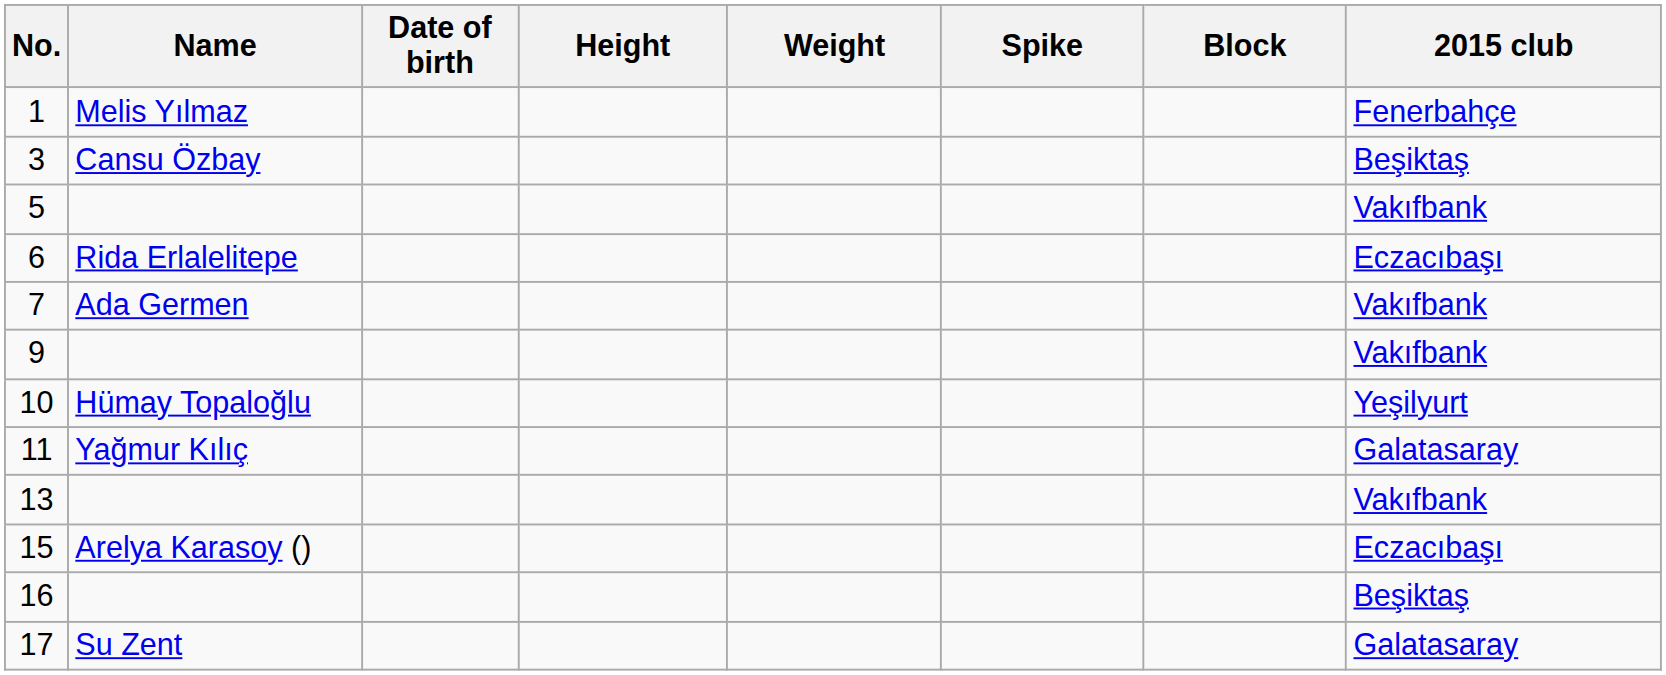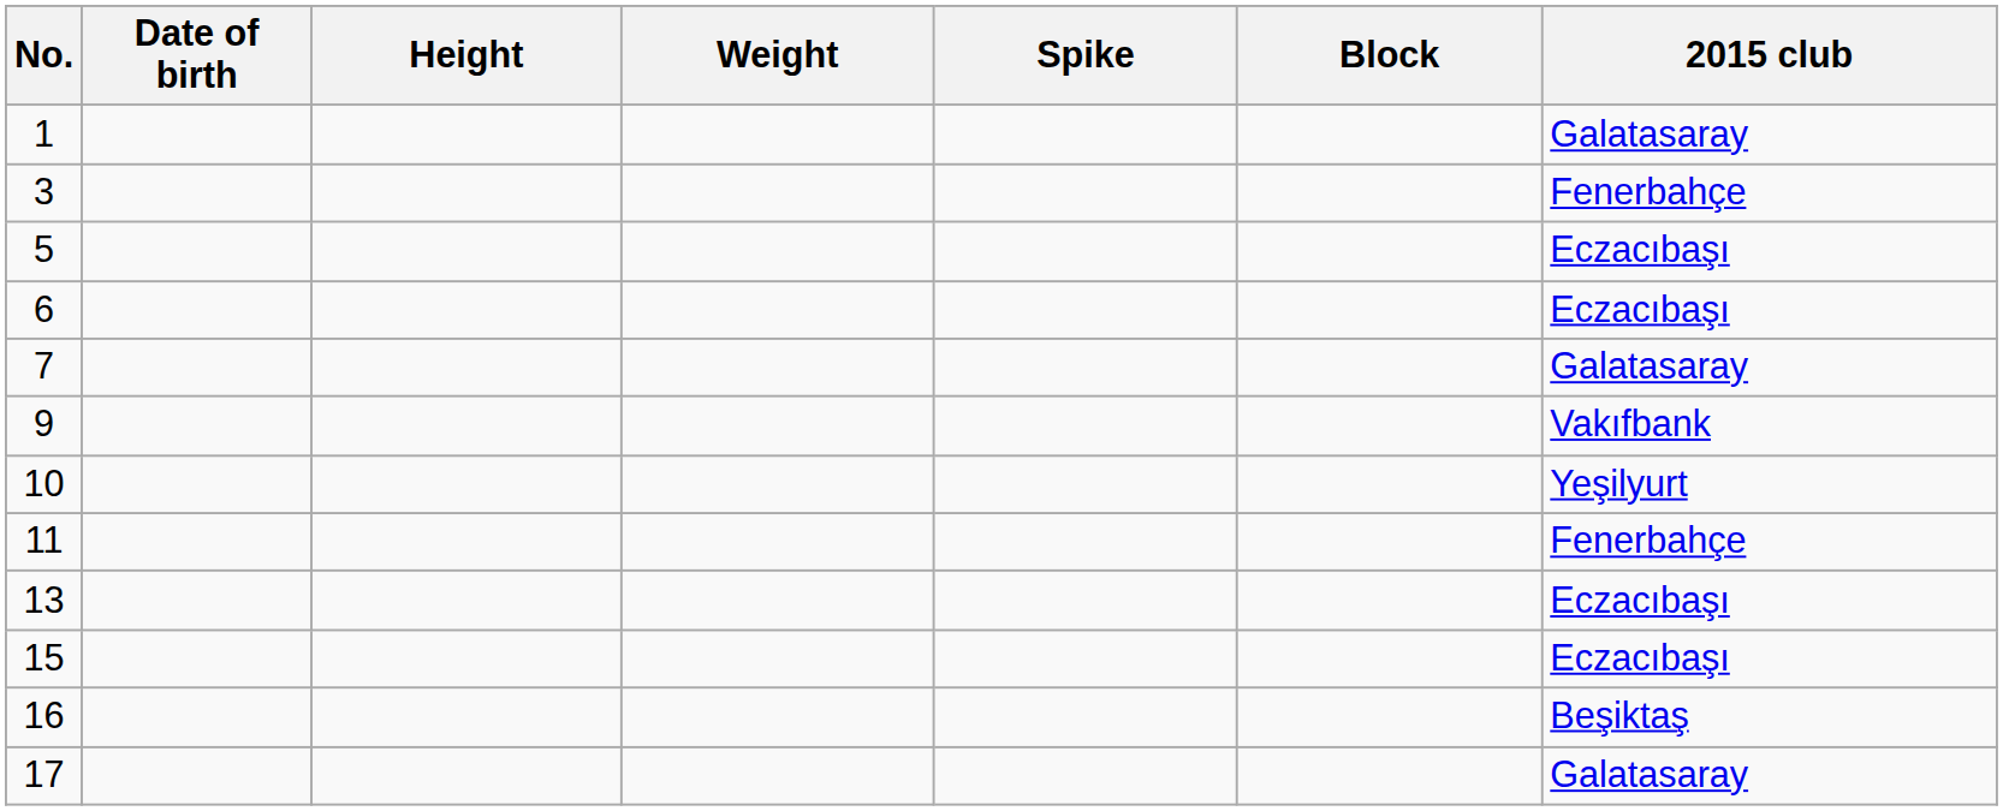- column: Name | Melis Yılmaz | Cansu Özbay | Rida Erlalelitepe | Ada Germen | Hümay Topaloğlu | Yağmur Kılıç | Arelya Karasoy () | Su Zent
1 | 2015 club: Fenerbahçe -> Galatasaray
3 | 2015 club: Beşiktaş -> Fenerbahçe
5 | 2015 club: Vakıfbank -> Eczacıbaşı
7 | 2015 club: Vakıfbank -> Galatasaray
11 | 2015 club: Galatasaray -> Fenerbahçe
13 | 2015 club: Vakıfbank -> Eczacıbaşı
